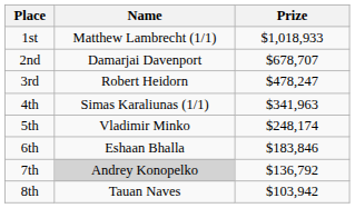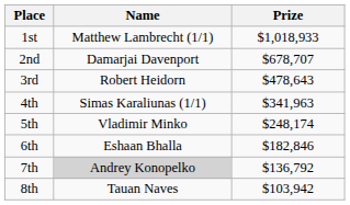3rd | Prize: $478,247 -> $478,643
6th | Prize: $183,846 -> $182,846
